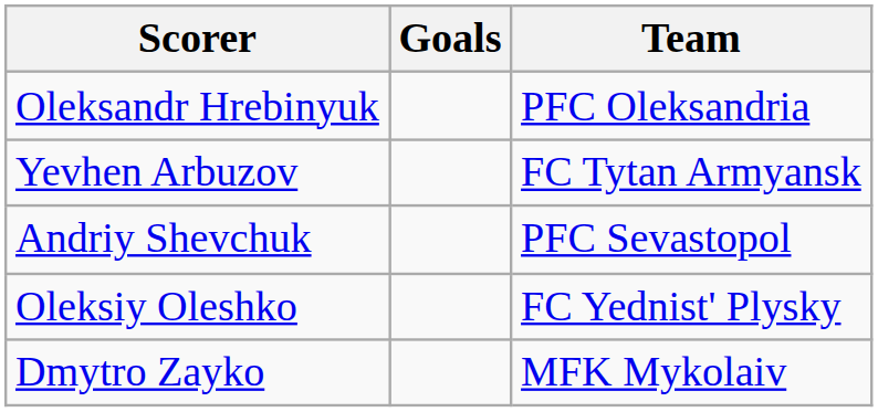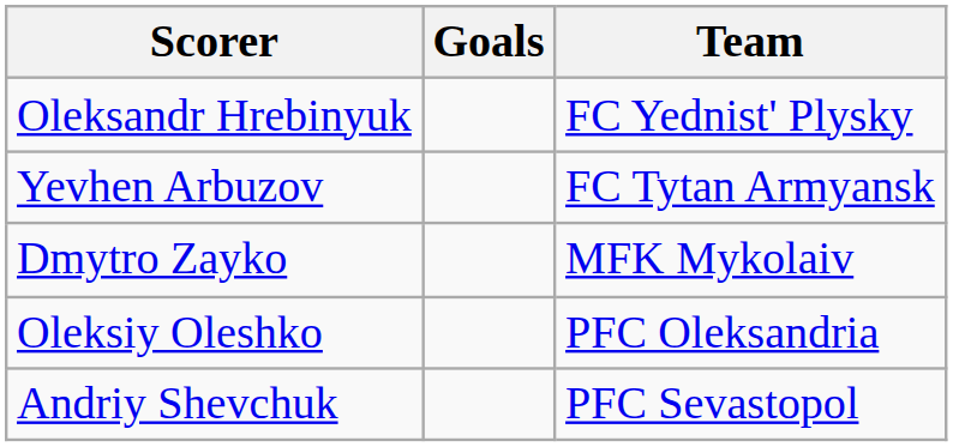Oleksandr Hrebinyuk | Team: PFC Oleksandria -> FC Yednist' Plysky
rows swapped: Andriy Shevchuk <-> Dmytro Zayko
Oleksiy Oleshko | Team: FC Yednist' Plysky -> PFC Oleksandria
